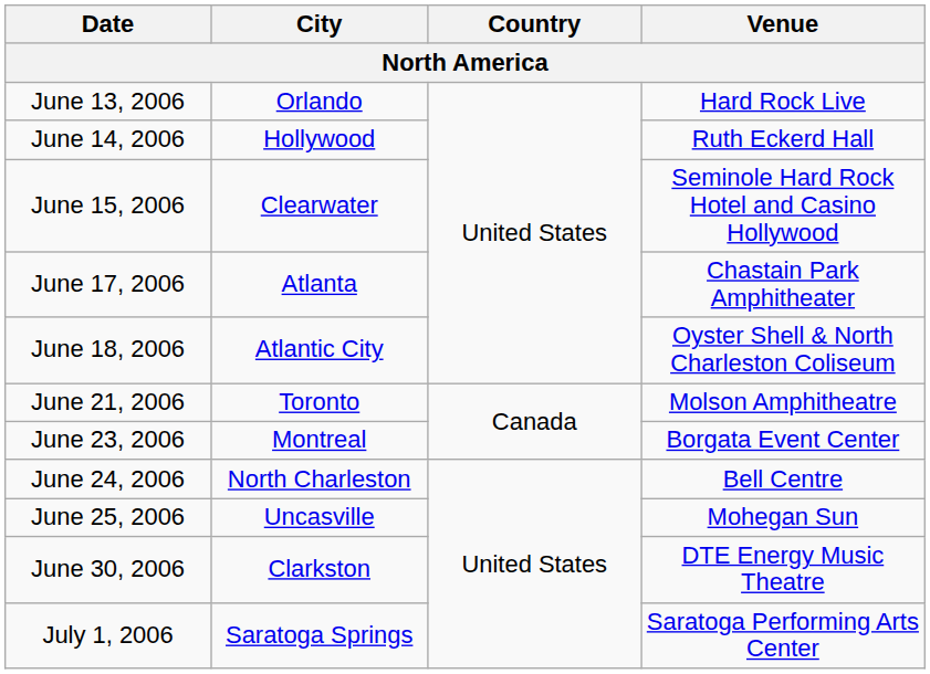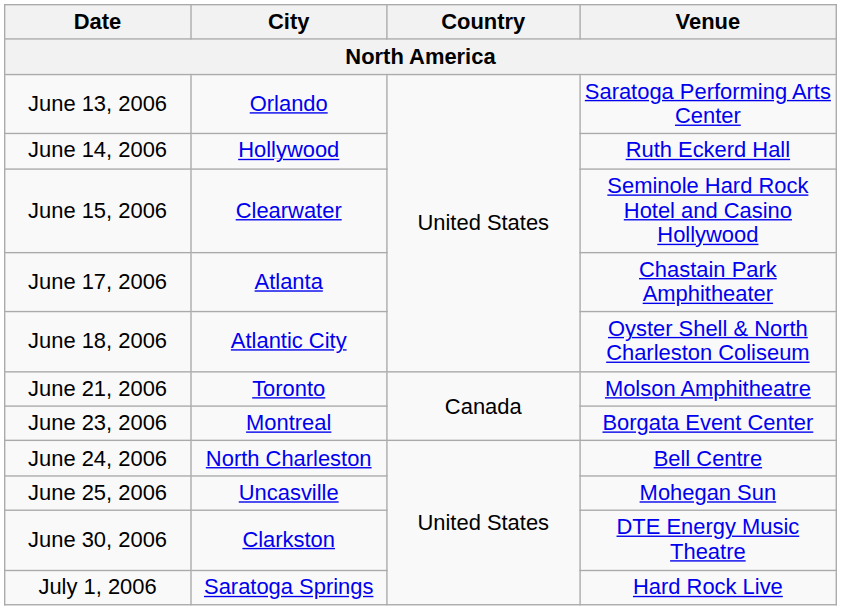June 13, 2006 | Venue: Hard Rock Live -> Saratoga Performing Arts Center
July 1, 2006 | Venue: Saratoga Performing Arts Center -> Hard Rock Live
